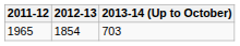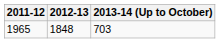1965 | 2012-13: 1854 -> 1848
